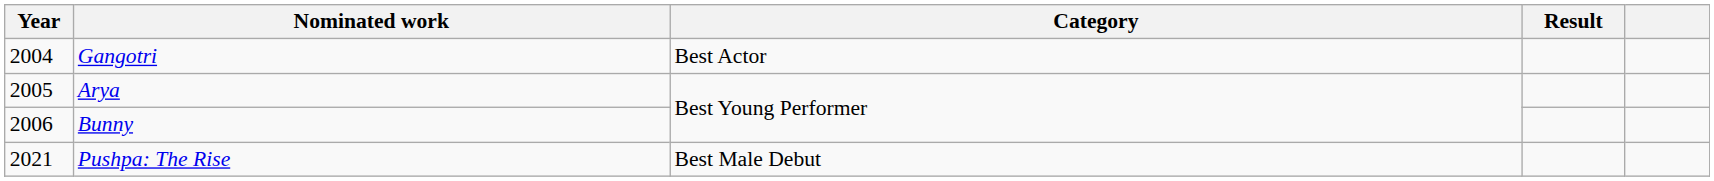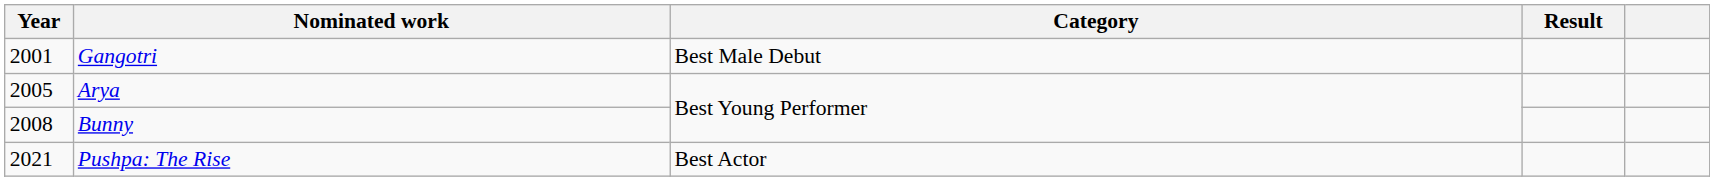Gangotri | Year: 2004 -> 2001
Gangotri | Category: Best Actor -> Best Male Debut
Bunny | Year: 2006 -> 2008
Pushpa: The Rise | Category: Best Male Debut -> Best Actor
